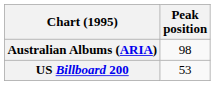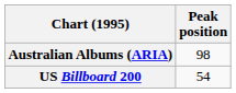US Billboard 200 | Peak position: 53 -> 54
